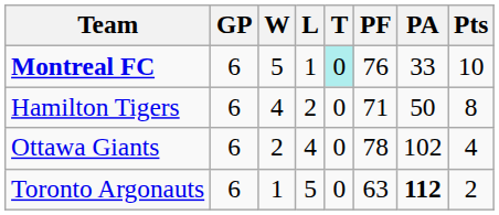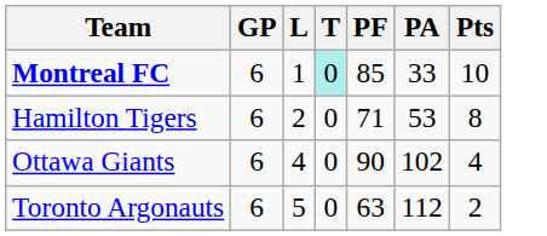- column: W | 5 | 4 | 2 | 1
Montreal FC | PF: 76 -> 85
Hamilton Tigers | PA: 50 -> 53
Ottawa Giants | PF: 78 -> 90
Toronto Argonauts | PA: bold -> normal
